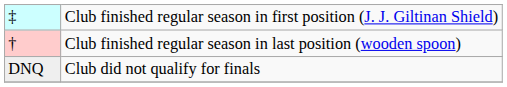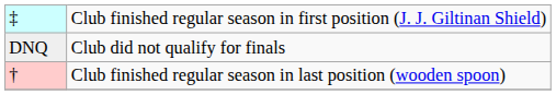rows swapped: † <-> DNQ
